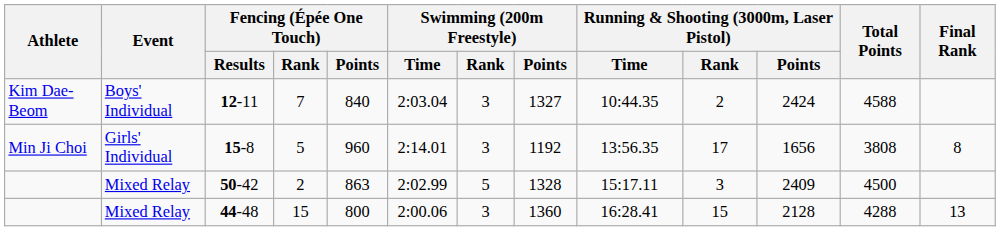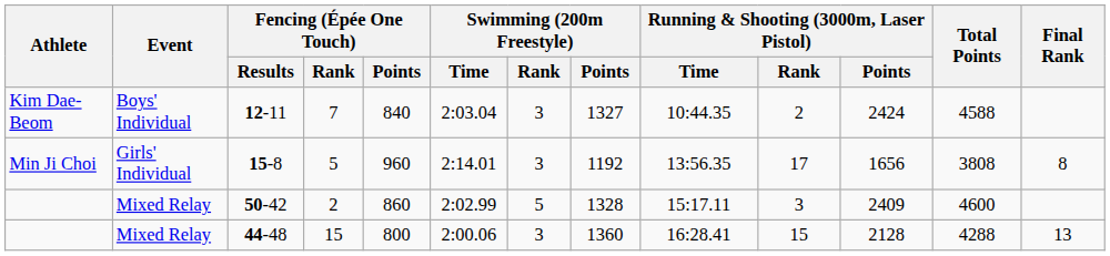50-42 | Fencing (Épée One Touch) / Points: 863 -> 860
50-42 | Total Points: 4500 -> 4600
